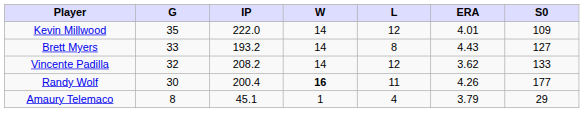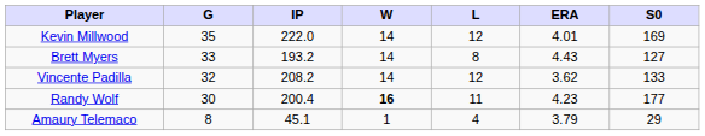Kevin Millwood | S0: 109 -> 169
Randy Wolf | ERA: 4.26 -> 4.23
